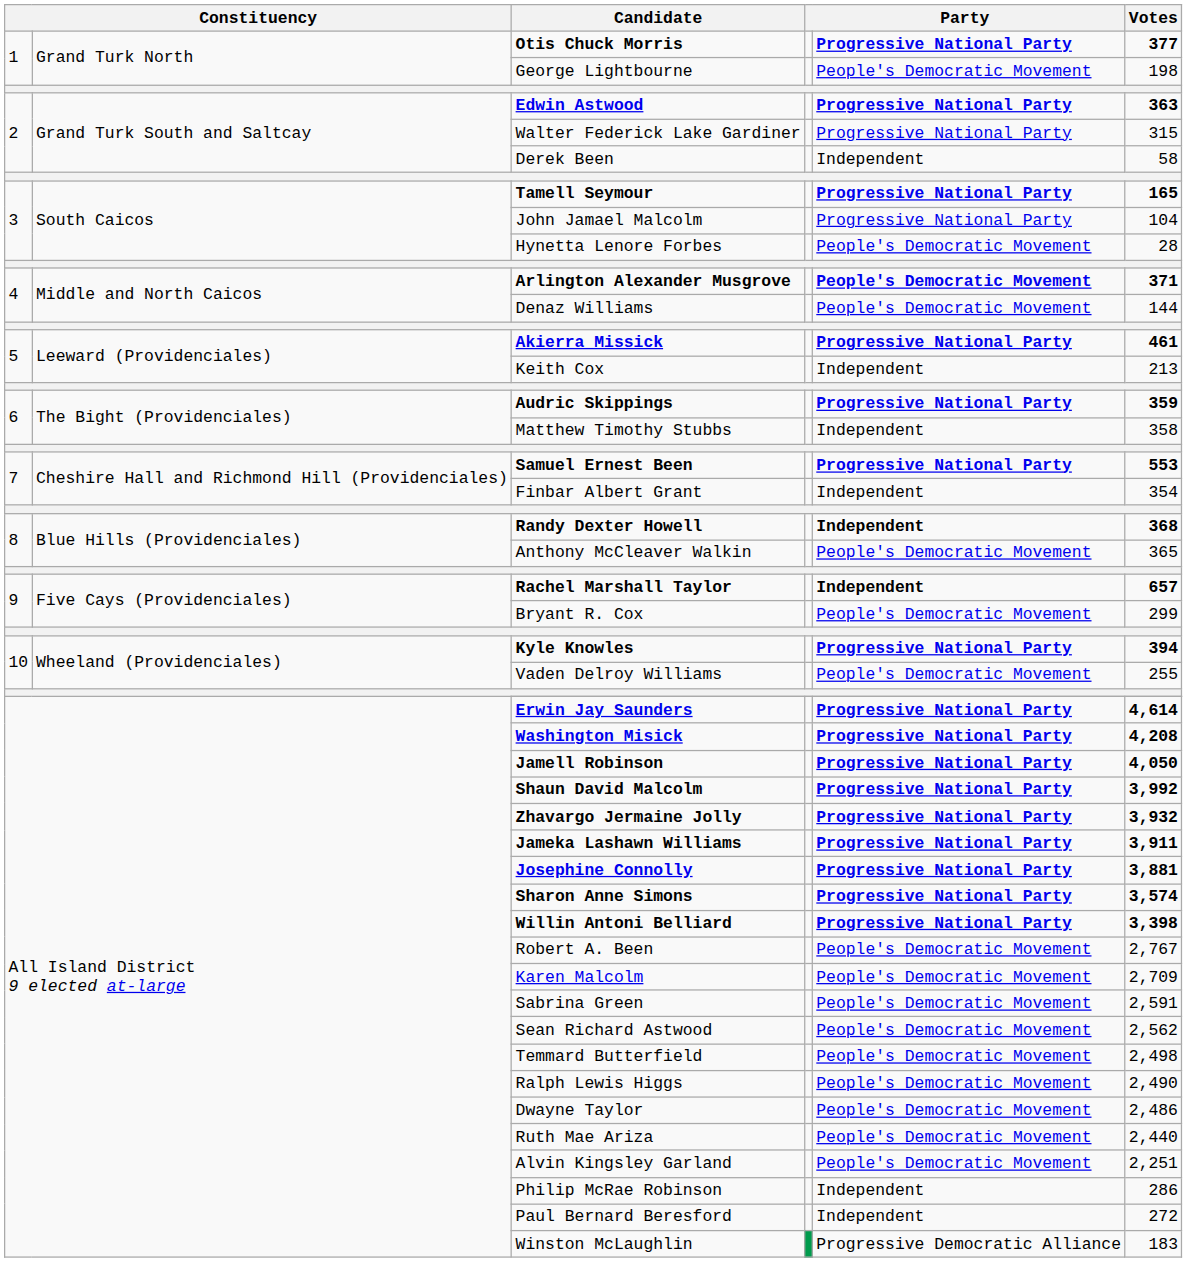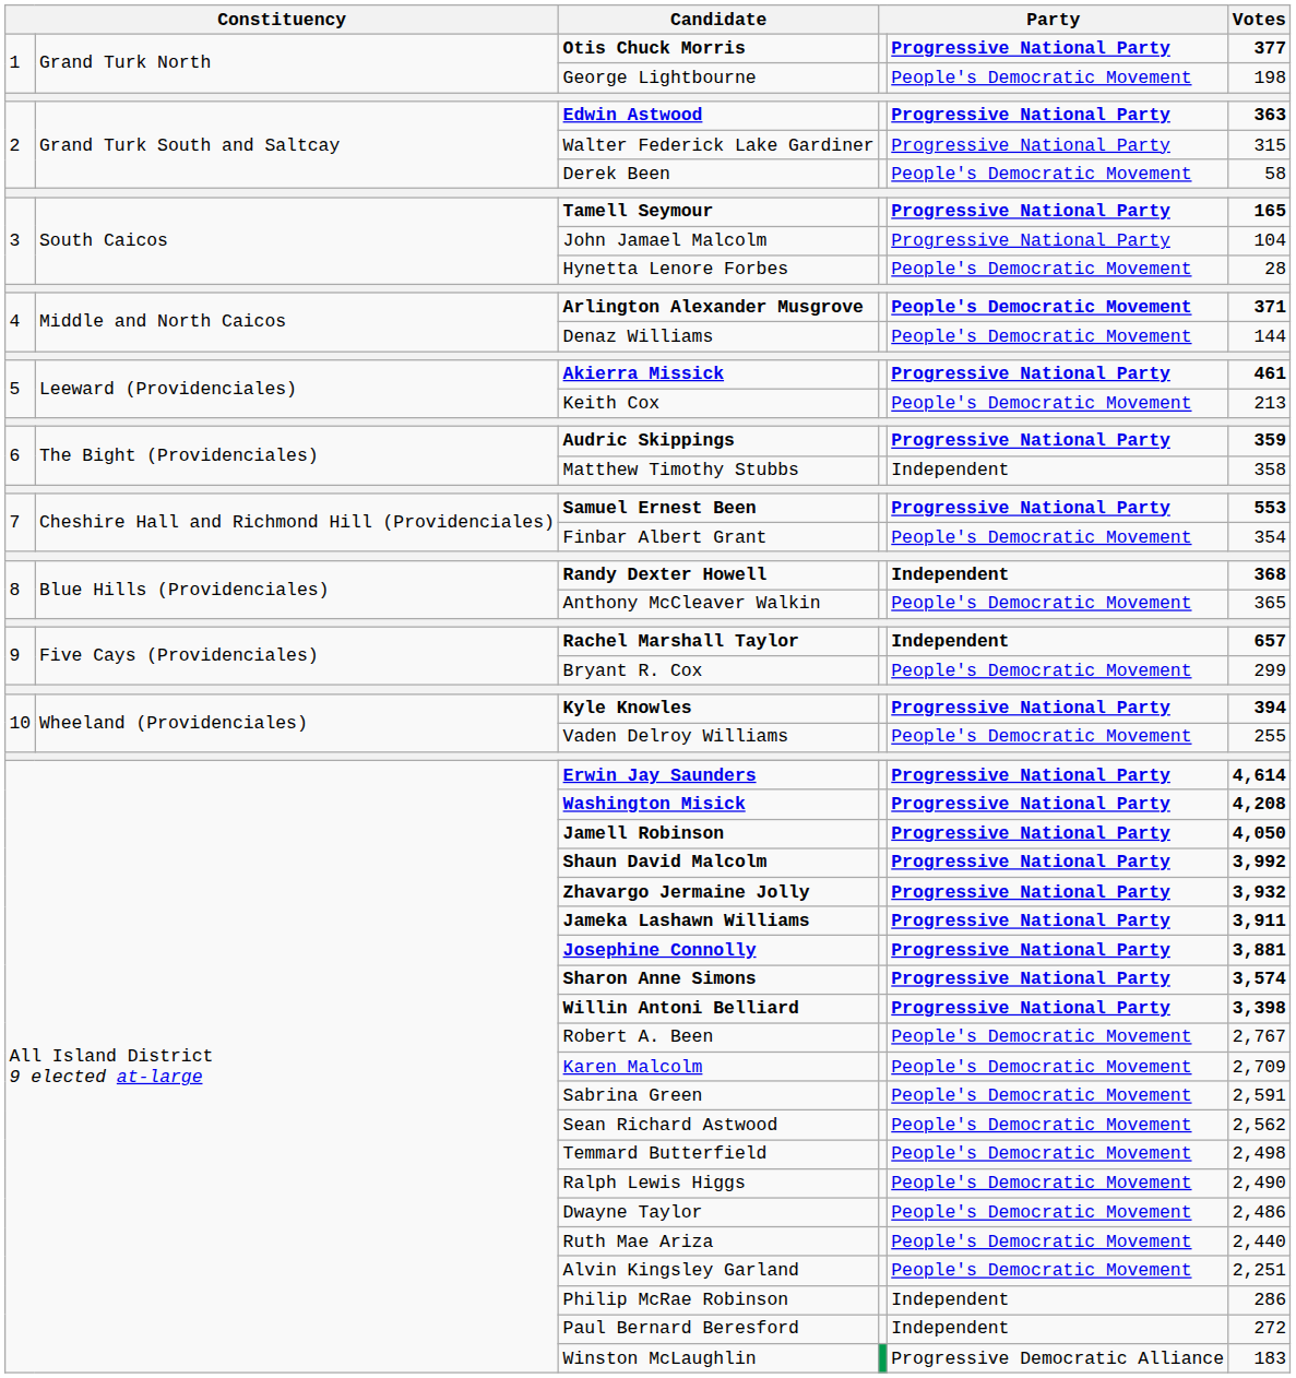Derek Been | column 5: Independent -> People's Democratic Movement
Keith Cox | column 5: Independent -> People's Democratic Movement
Finbar Albert Grant | column 5: Independent -> People's Democratic Movement
